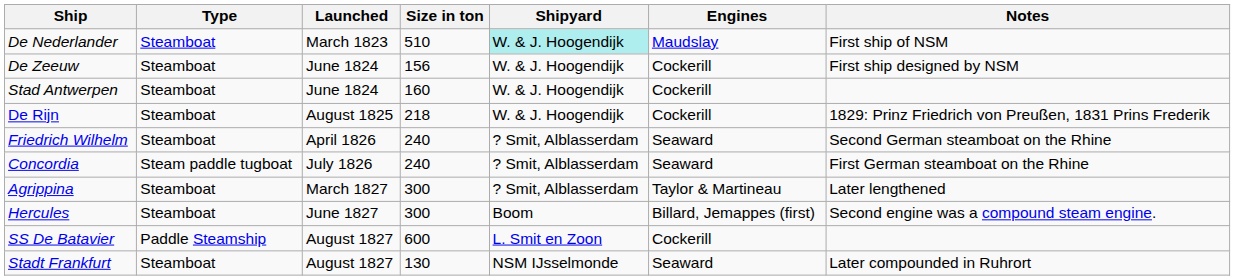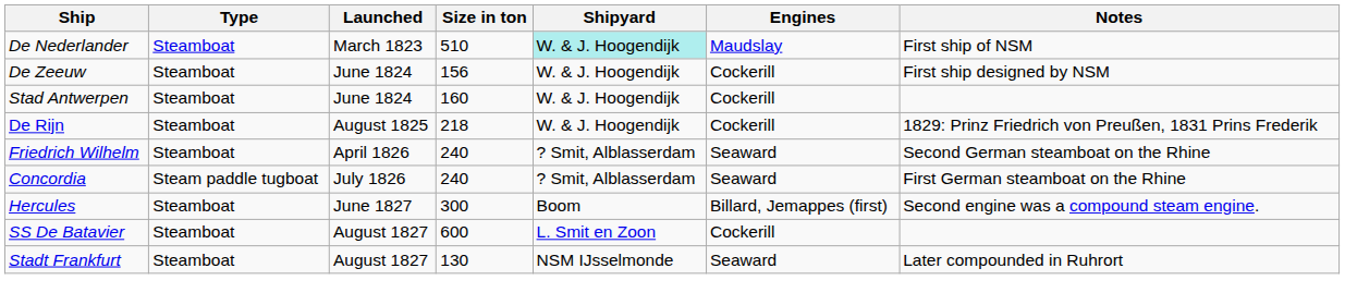- row: Agrippina | Steamboat | March 1827 | 300 | ? Smit, Alblasserdam | Taylor & Martineau | Later lengthened
SS De Batavier | Type: Paddle Steamship -> Steamboat
